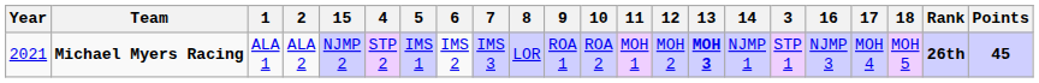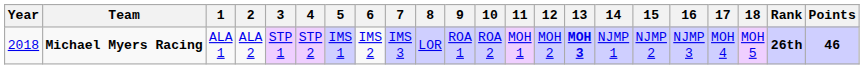columns swapped: 3 <-> 15
Michael Myers Racing | Year: 2021 -> 2018
Michael Myers Racing | Points: 45 -> 46
